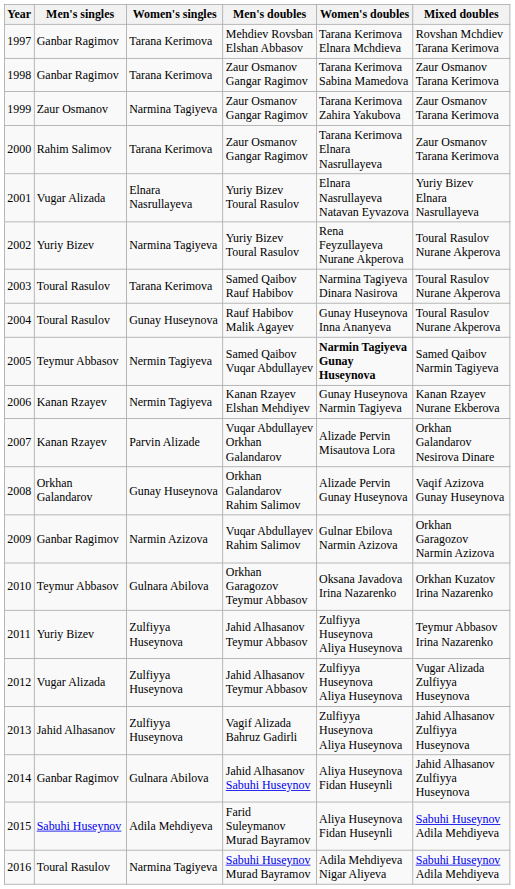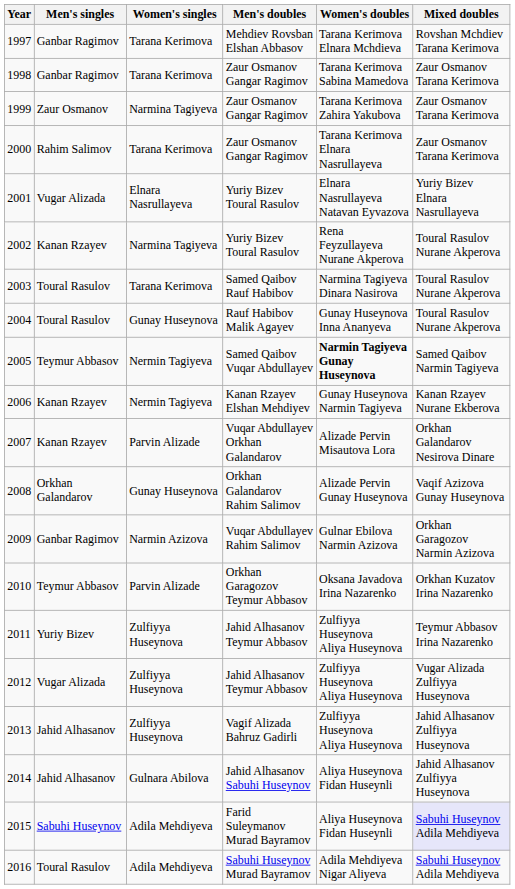2002 | Men's singles: Yuriy Bizev -> Kanan Rzayev
2010 | Women's singles: Gulnara Abilova -> Parvin Alizade
2014 | Men's singles: Ganbar Ragimov -> Jahid Alhasanov
2015 | Mixed doubles: no background -> lavender background
2016 | Women's singles: Narmina Tagiyeva -> Adila Mehdiyeva
